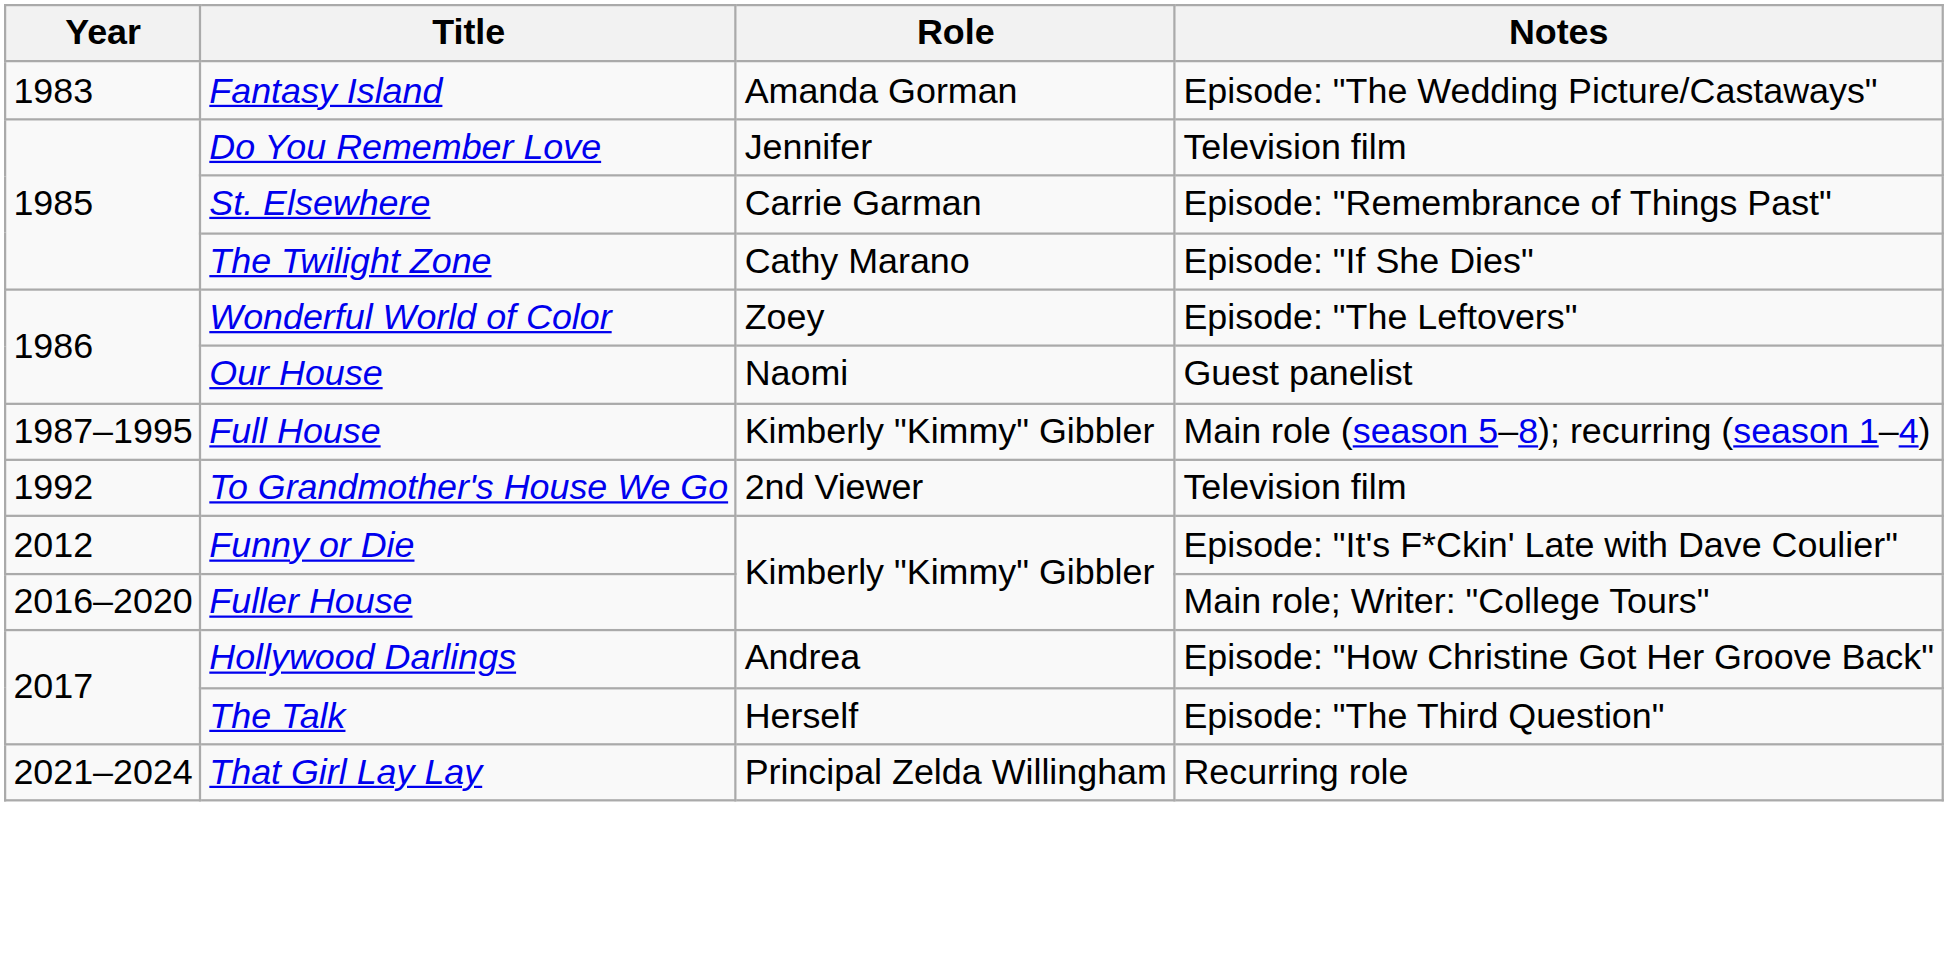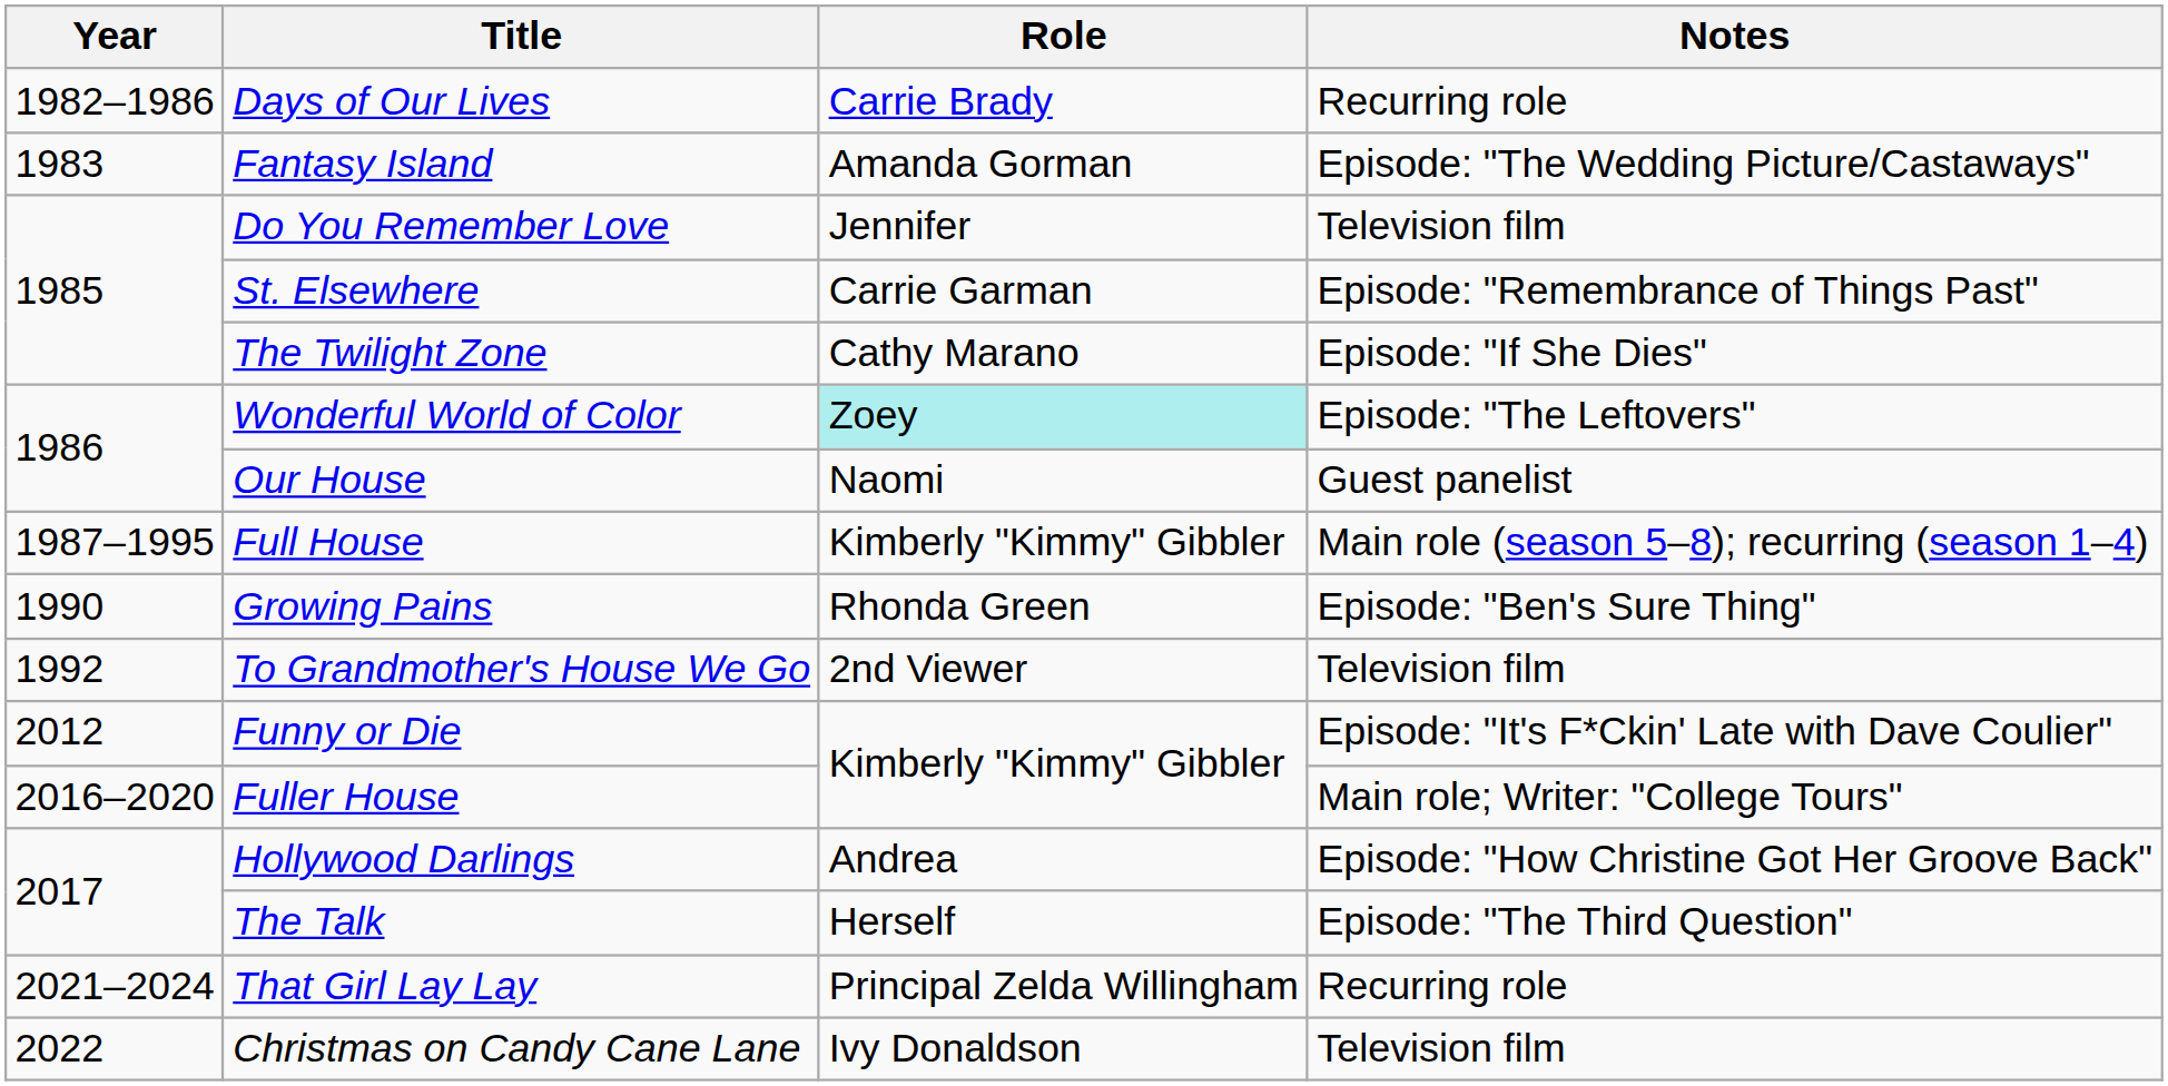+ row: 1982–1986 | Days of Our Lives | Carrie Brady | Recurring role
Wonderful World of Color | Role: no background -> paleturquoise background
+ row: 1990 | Growing Pains | Rhonda Green | Episode: "Ben's Sure Thing"
+ row: 2022 | Christmas on Candy Cane Lane | Ivy Donaldson | Television film
